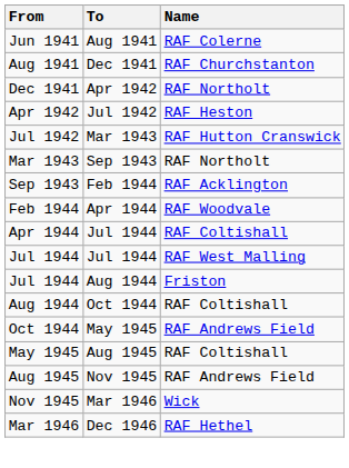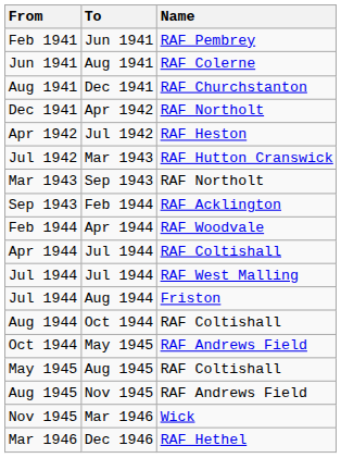+ row: Feb 1941 | Jun 1941 | RAF Pembrey
